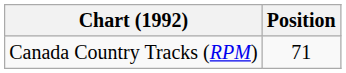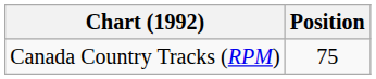Canada Country Tracks (RPM) | Position: 71 -> 75
